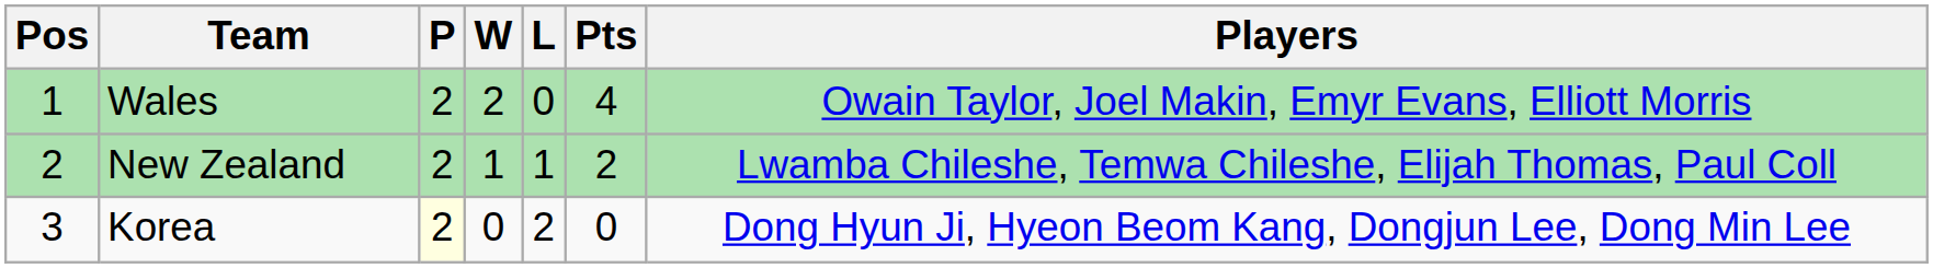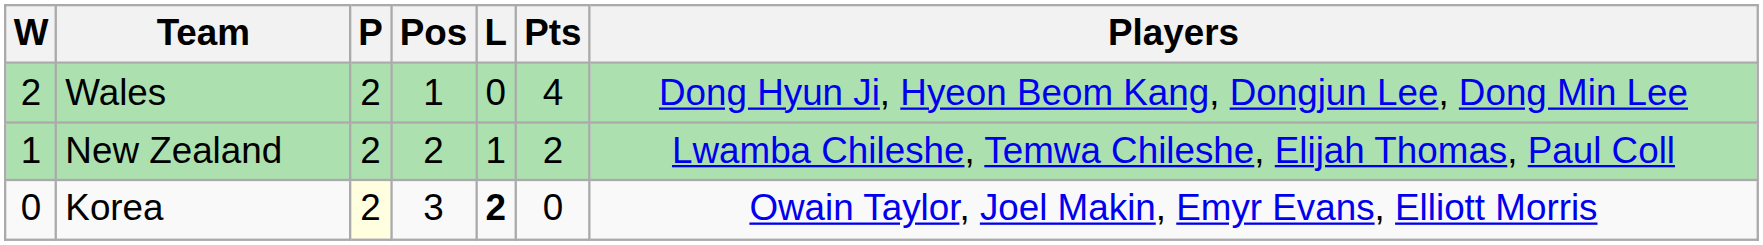columns swapped: Pos <-> W
Wales | Players: Owain Taylor, Joel Makin, Emyr Evans, Elliott Morris -> Dong Hyun Ji, Hyeon Beom Kang, Dongjun Lee, Dong Min Lee
Korea | L: normal -> bold
Korea | Players: Dong Hyun Ji, Hyeon Beom Kang, Dongjun Lee, Dong Min Lee -> Owain Taylor, Joel Makin, Emyr Evans, Elliott Morris
